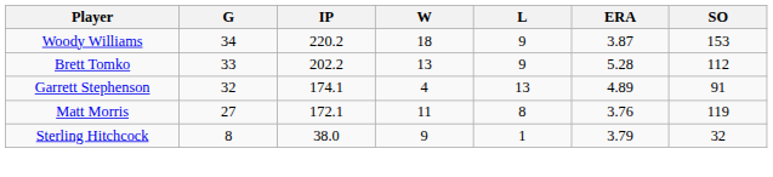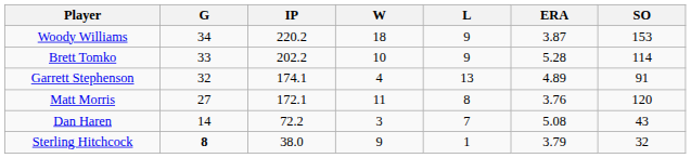Brett Tomko | W: 13 -> 10
Brett Tomko | SO: 112 -> 114
Matt Morris | SO: 119 -> 120
+ row: Dan Haren | 14 | 72.2 | 3 | 7 | 5.08 | 43
Sterling Hitchcock | G: normal -> bold
